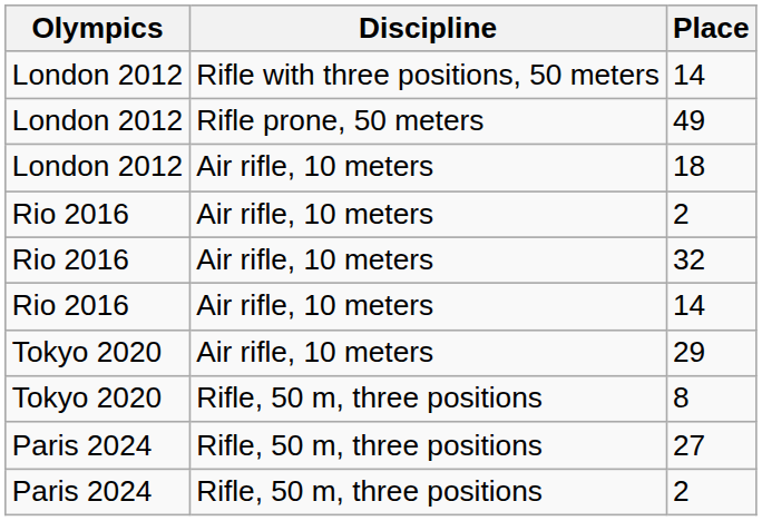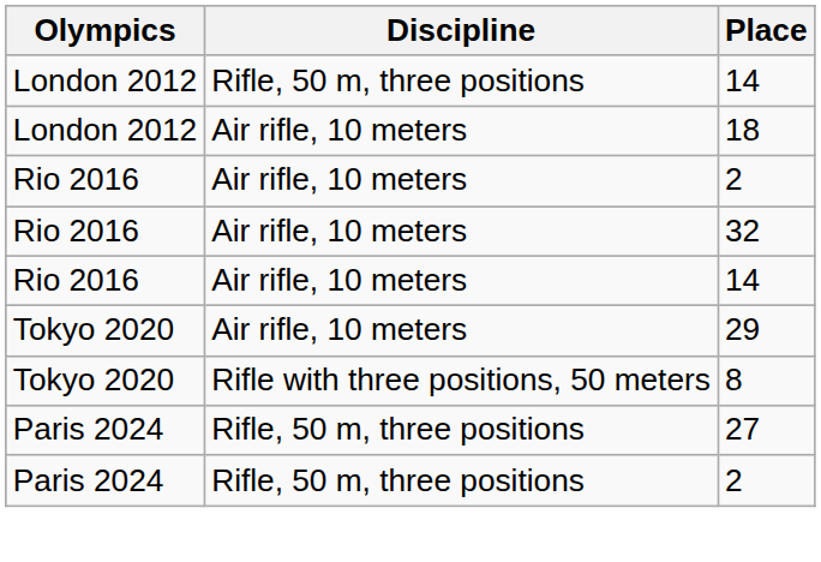London 2012 / 14 | Discipline: Rifle with three positions, 50 meters -> Rifle, 50 m, three positions
- row: London 2012 | Rifle prone, 50 meters | 49
8 | Discipline: Rifle, 50 m, three positions -> Rifle with three positions, 50 meters
